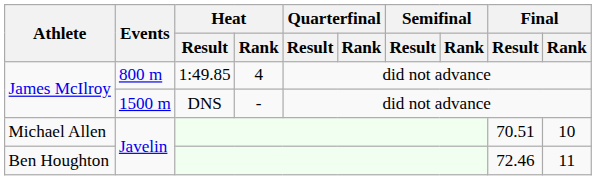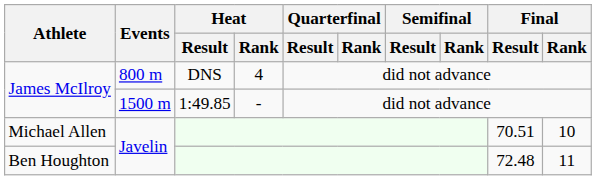James McIlroy / 800 m | Heat / Result: 1:49.85 -> DNS
James McIlroy / 1500 m | Heat / Result: DNS -> 1:49.85
Ben Houghton | Final / Result: 72.46 -> 72.48
